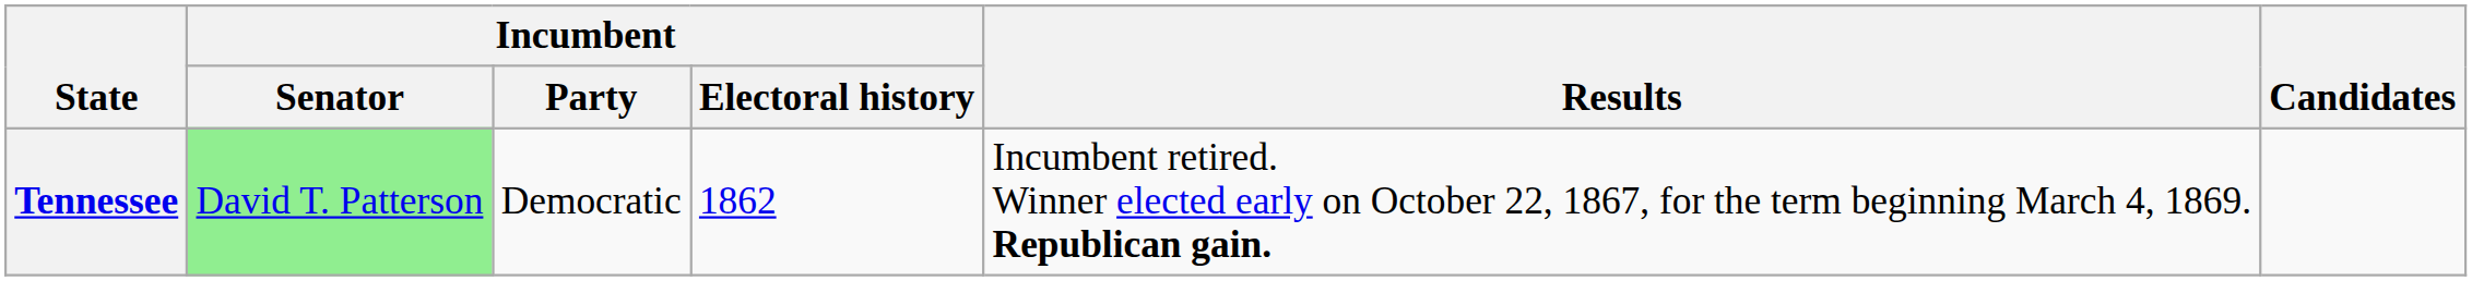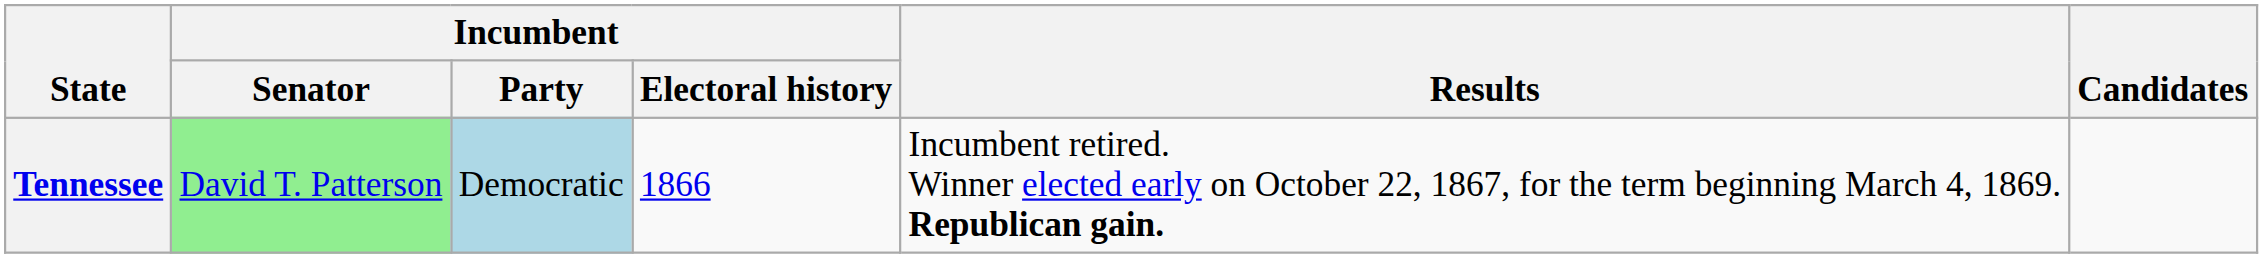Tennessee | Incumbent / Party: no background -> lightblue background
Tennessee | Incumbent / Electoral history: 1862 -> 1866
